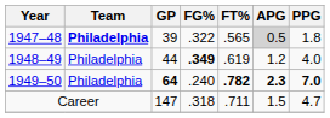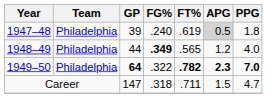1947–48 | Team: bold -> normal
1947–48 | FG%: .322 -> .240
1947–48 | FT%: .565 -> .619
1948–49 | FT%: .619 -> .565
1949–50 | FG%: .240 -> .322
